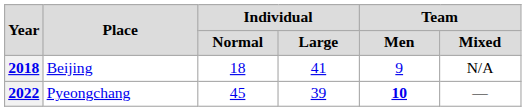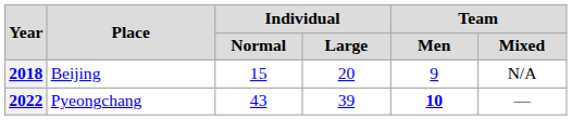2018 | Individual / Normal: 18 -> 15
2018 | Individual / Large: 41 -> 20
2022 | Individual / Normal: 45 -> 43
